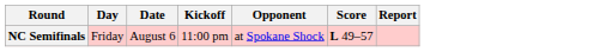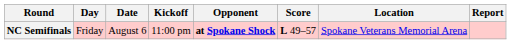+ column: Location | Spokane Veterans Memorial Arena
NC Semifinals | Opponent: normal -> bold
